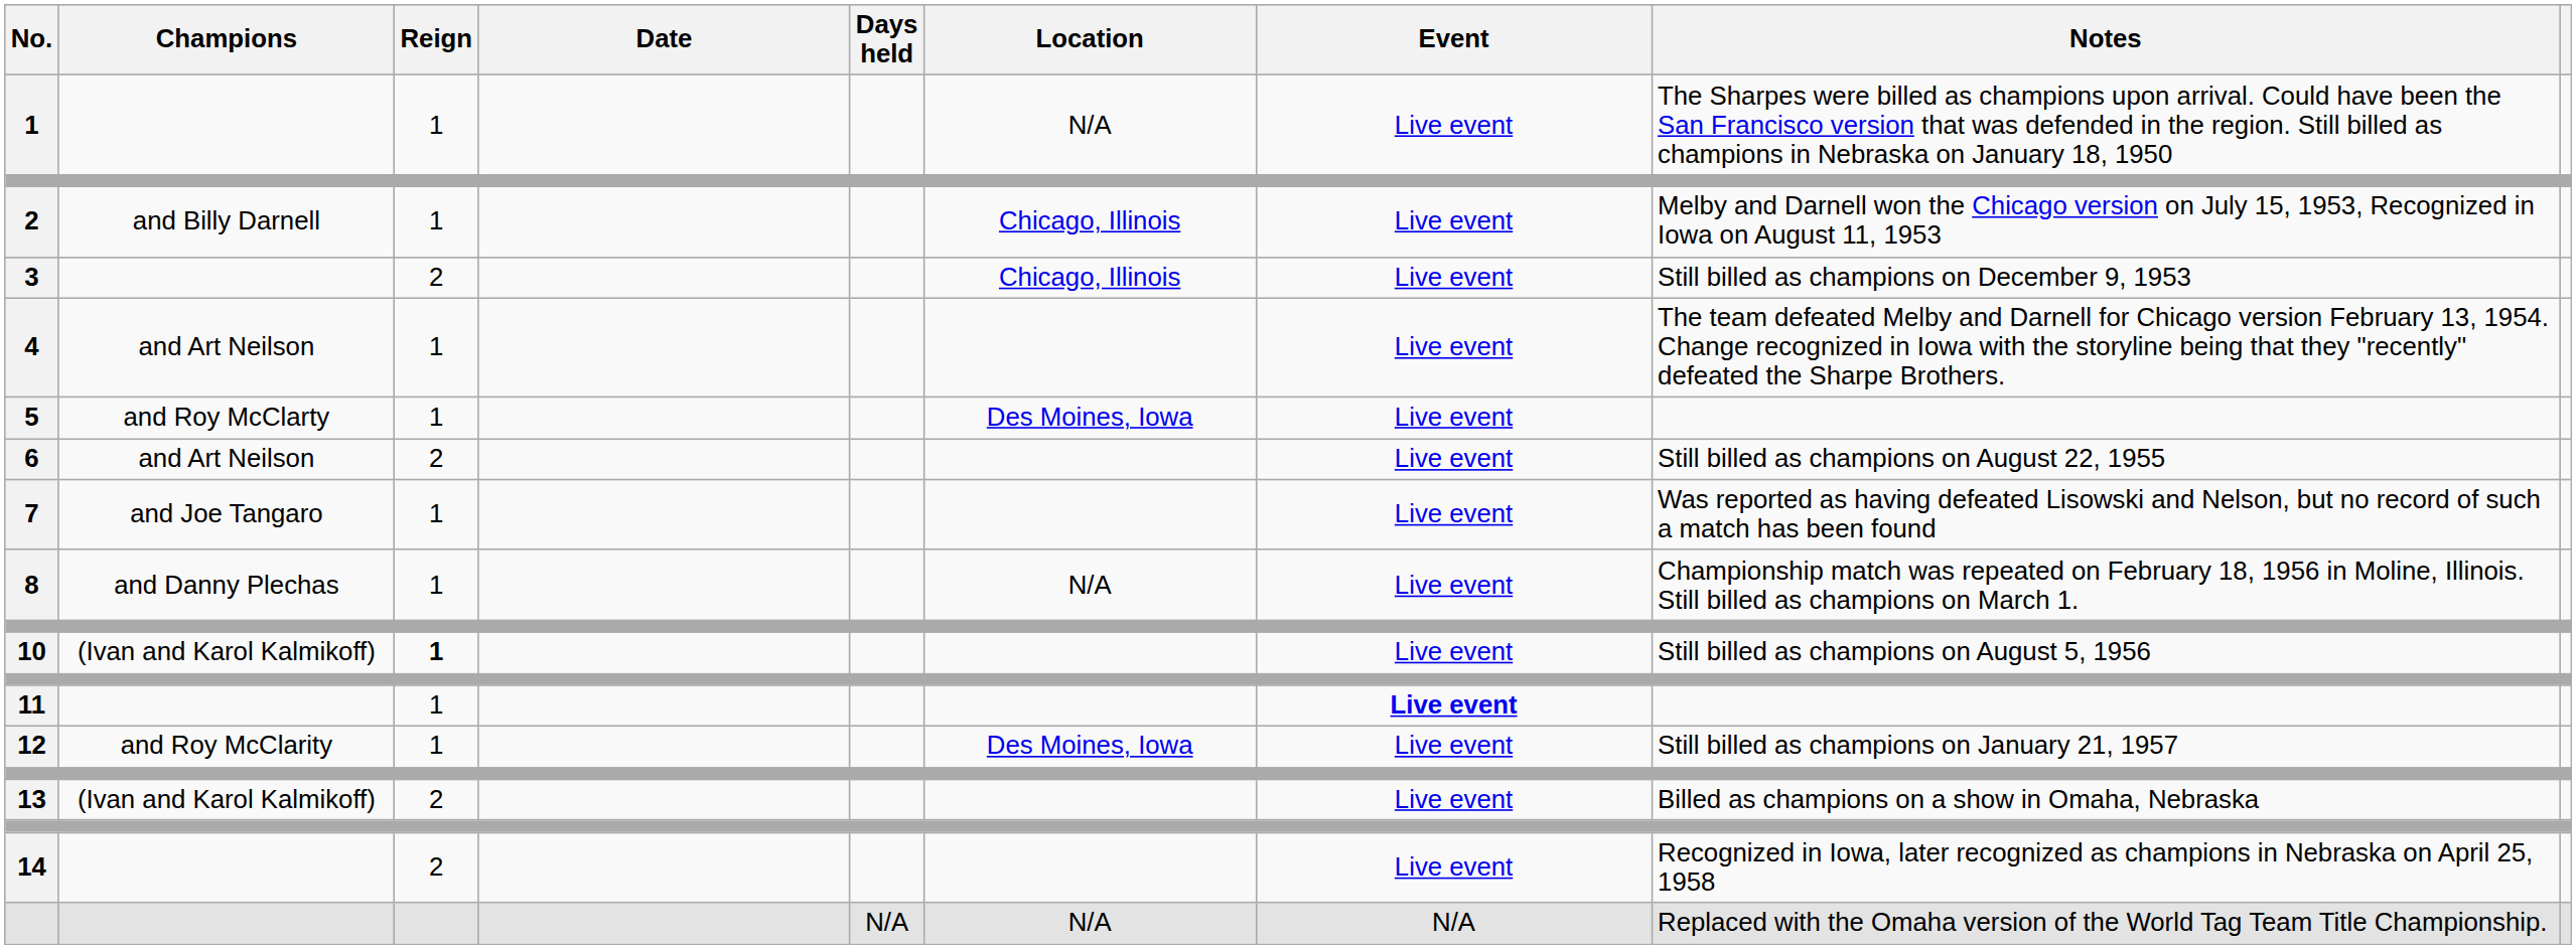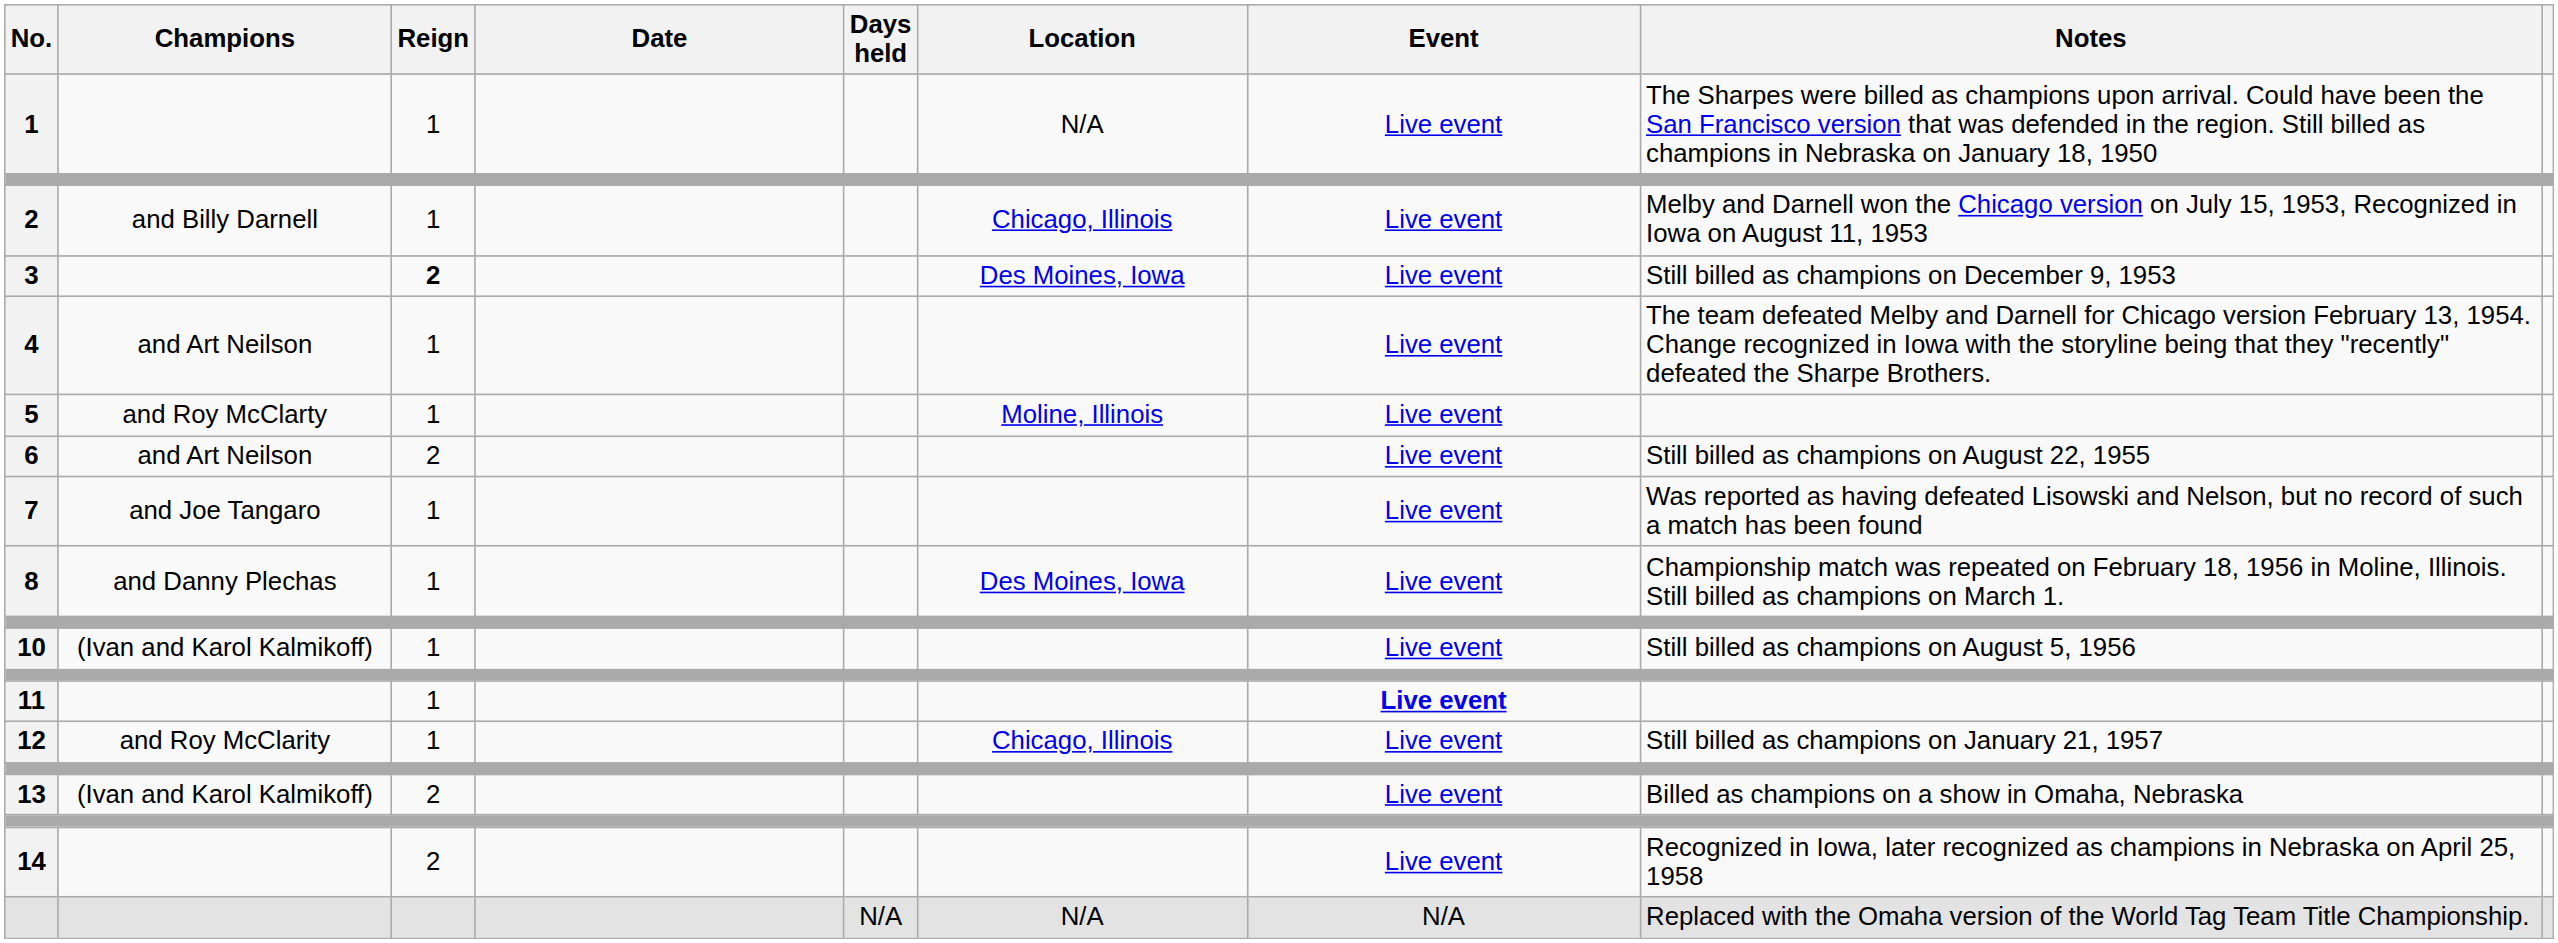3 | Reign: normal -> bold
3 | Location: Chicago, Illinois -> Des Moines, Iowa
5 | Location: Des Moines, Iowa -> Moline, Illinois
8 | Location: N/A -> Des Moines, Iowa
10 | Reign: bold -> normal
12 | Location: Des Moines, Iowa -> Chicago, Illinois
